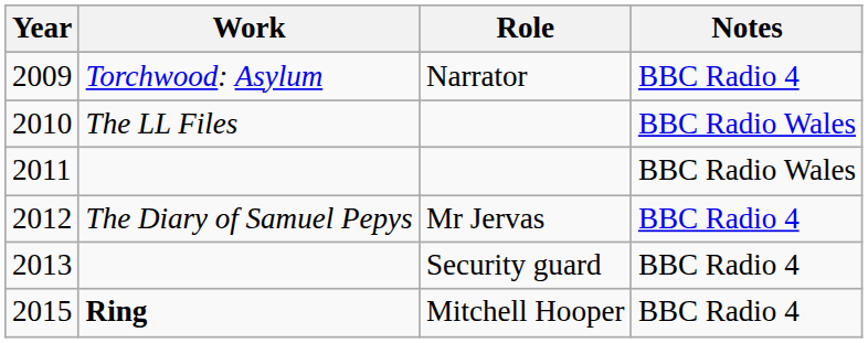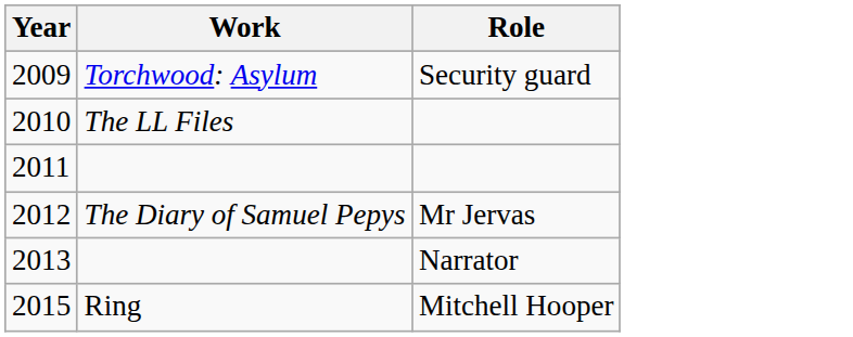- column: Notes | BBC Radio 4 | BBC Radio Wales | BBC Radio Wales | BBC Radio 4 | BBC Radio 4 | BBC Radio 4
2009 | Role: Narrator -> Security guard
2013 | Role: Security guard -> Narrator
2015 | Work: bold -> normal
